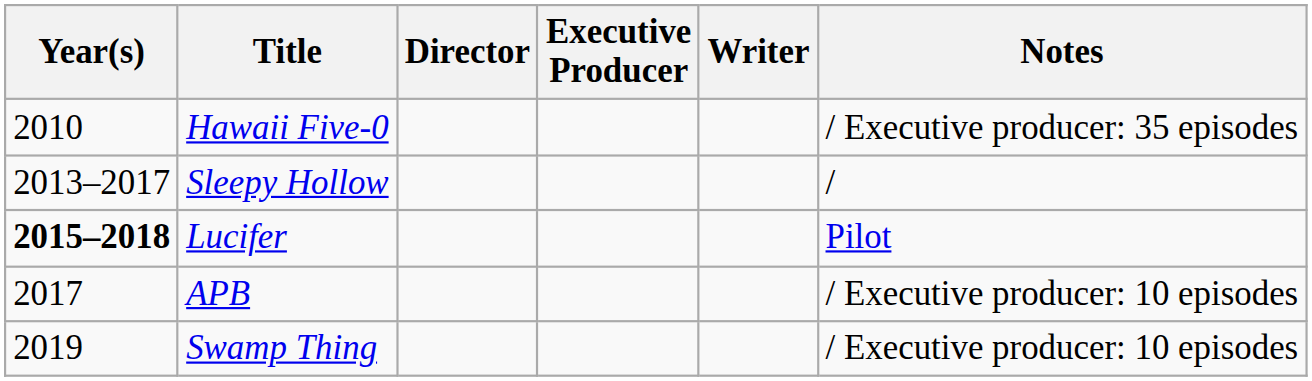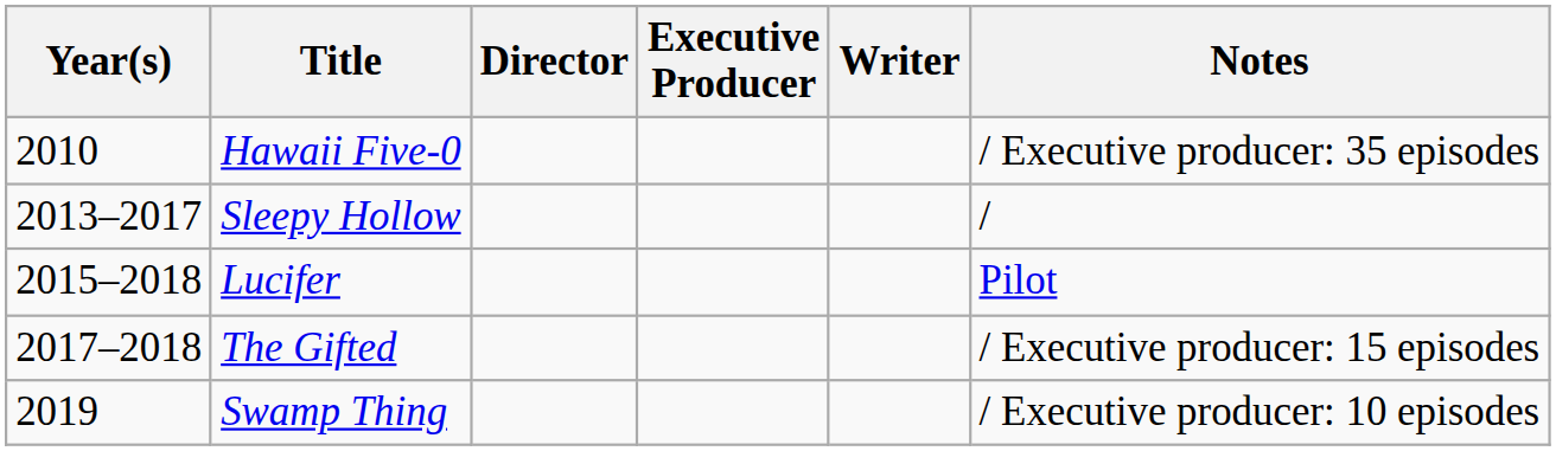Lucifer | Year(s): bold -> normal
- row: 2017 | APB | / Executive producer: 10 episodes
+ row: 2017–2018 | The Gifted | / Executive producer: 15 episodes
